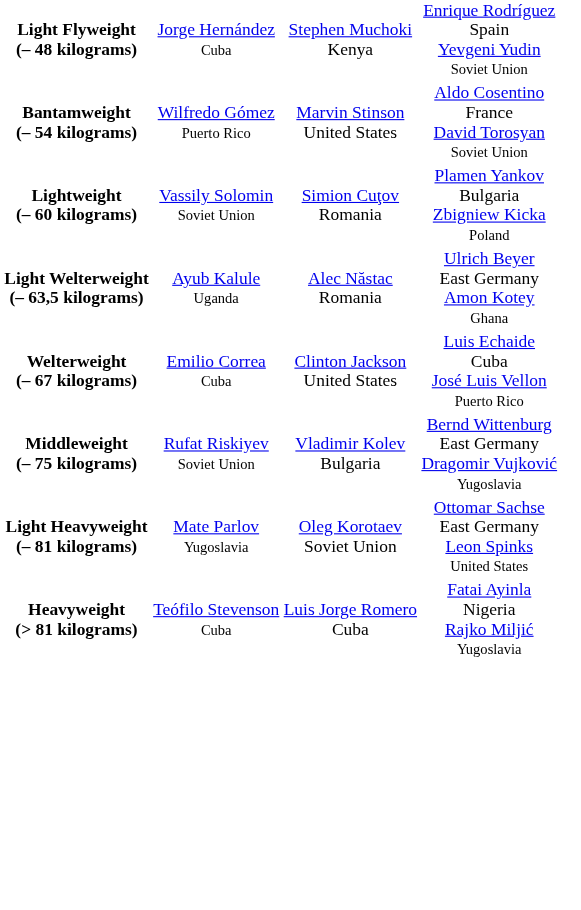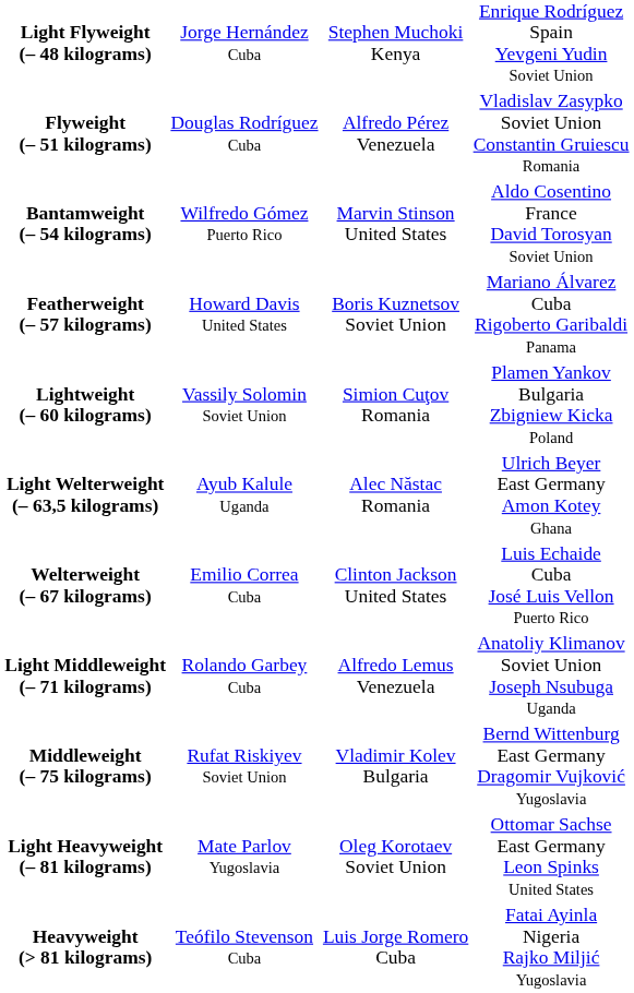+ row: Flyweight (– 51 kilograms) | Douglas Rodríguez Cuba | Alfredo Pérez Venezuela | Vladislav Zasypko Soviet Union Constantin Gruiescu Romania
+ row: Featherweight (– 57 kilograms) | Howard Davis United States | Boris Kuznetsov Soviet Union | Mariano Álvarez Cuba Rigoberto Garibaldi Panama
+ row: Light Middleweight (– 71 kilograms) | Rolando Garbey Cuba | Alfredo Lemus Venezuela | Anatoliy Klimanov Soviet Union Joseph Nsubuga Uganda
